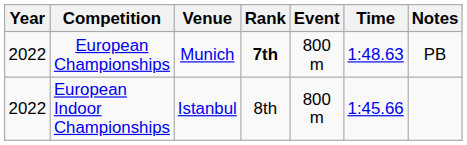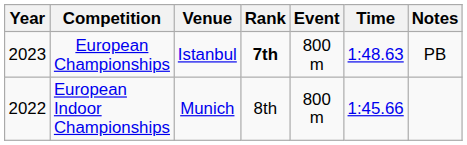European Championships | Year: 2022 -> 2023
European Championships | Venue: Munich -> Istanbul
European Indoor Championships | Venue: Istanbul -> Munich
